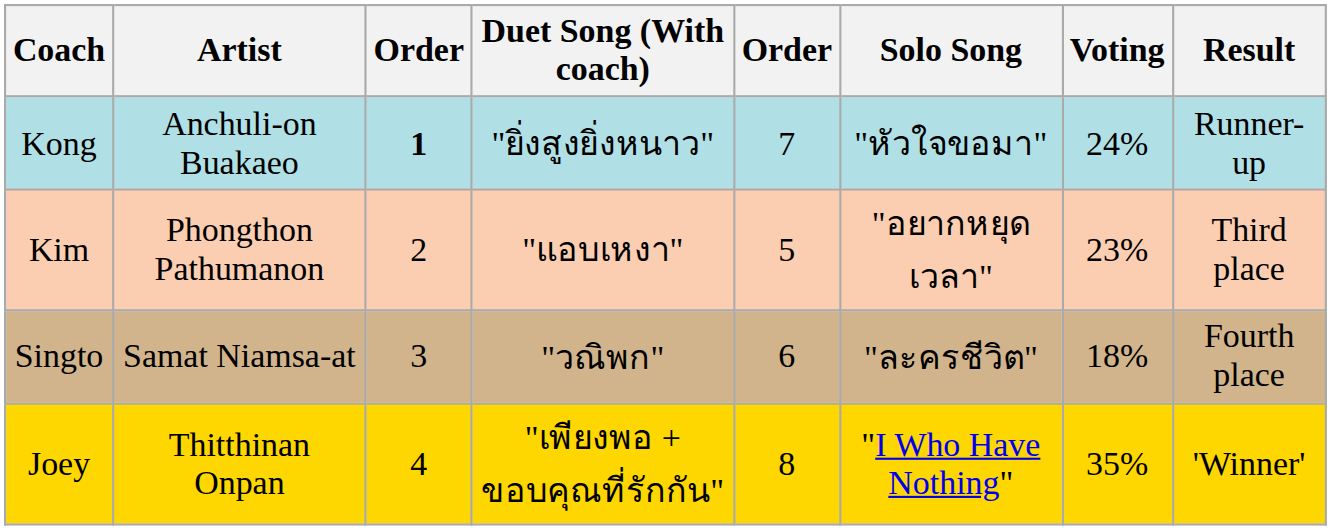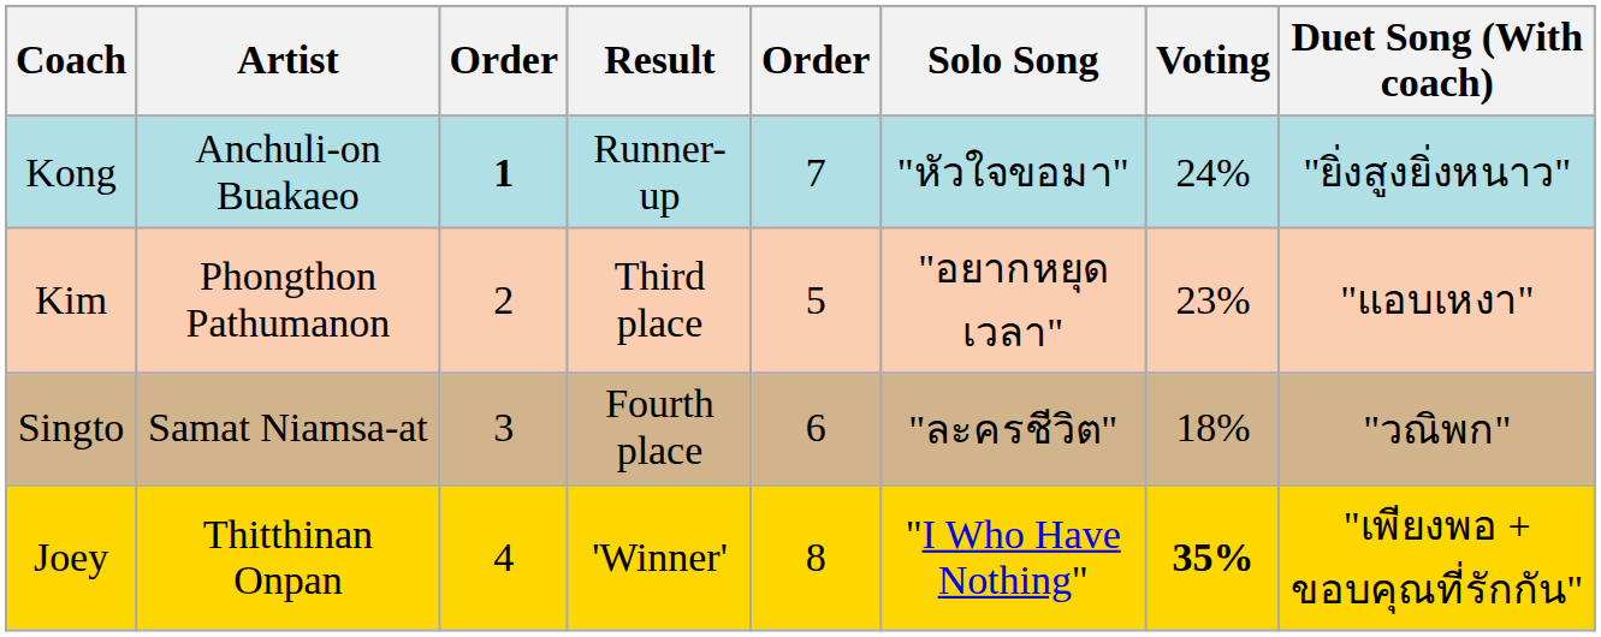columns swapped: Duet Song (With coach) <-> Result
Joey | Voting: normal -> bold
